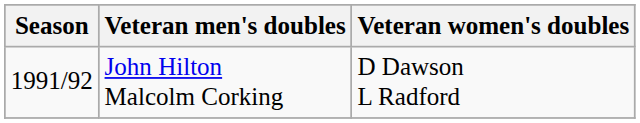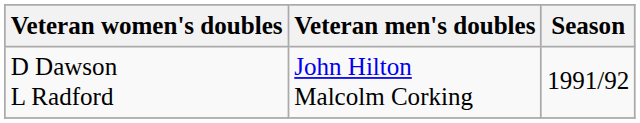columns swapped: Season <-> Veteran women's doubles
